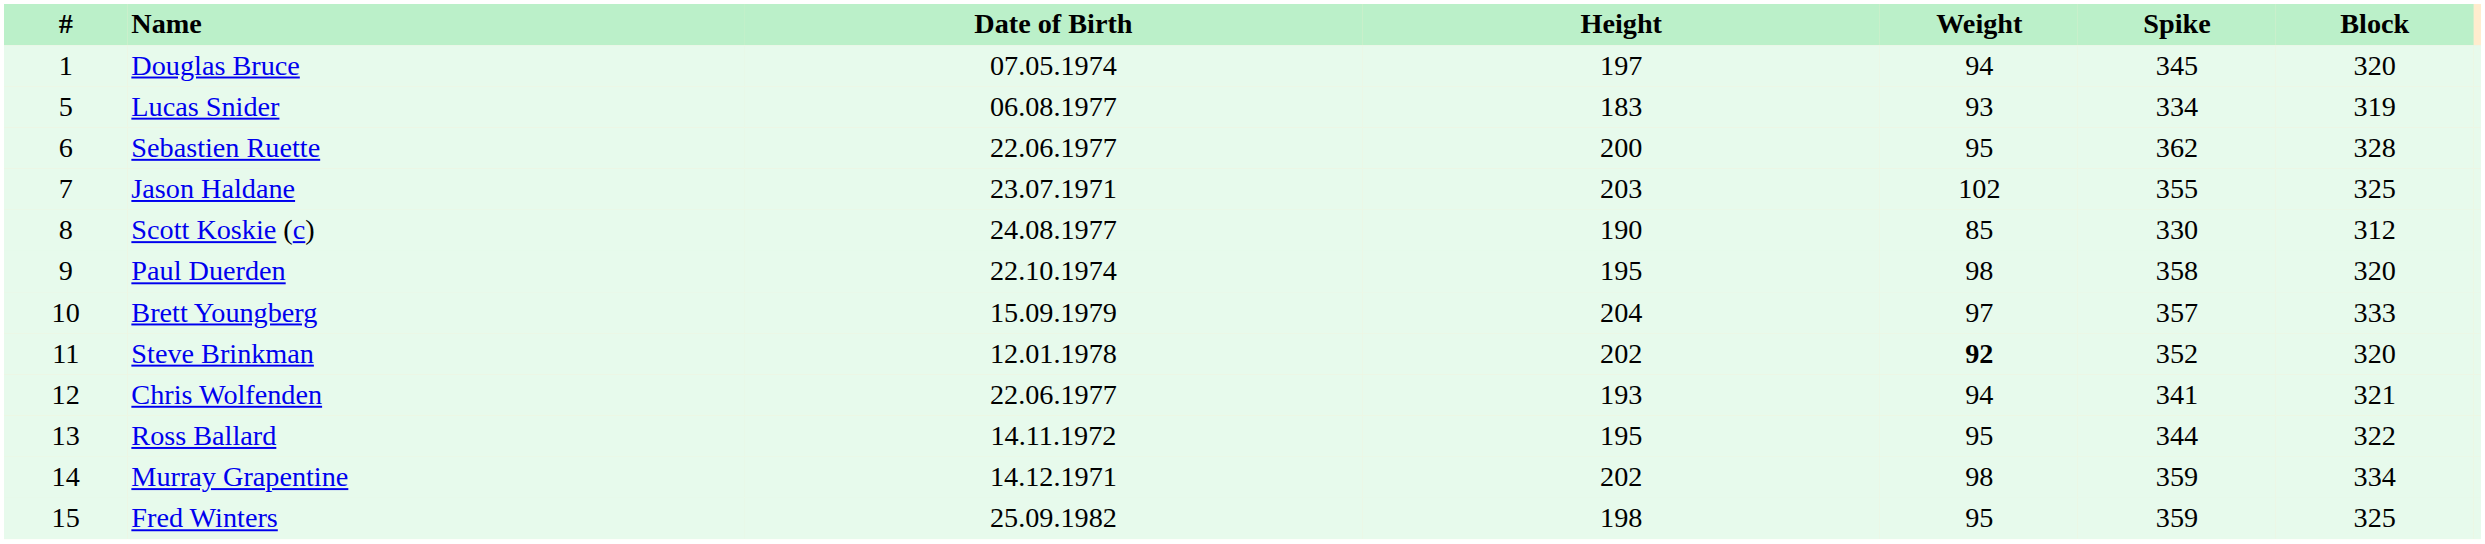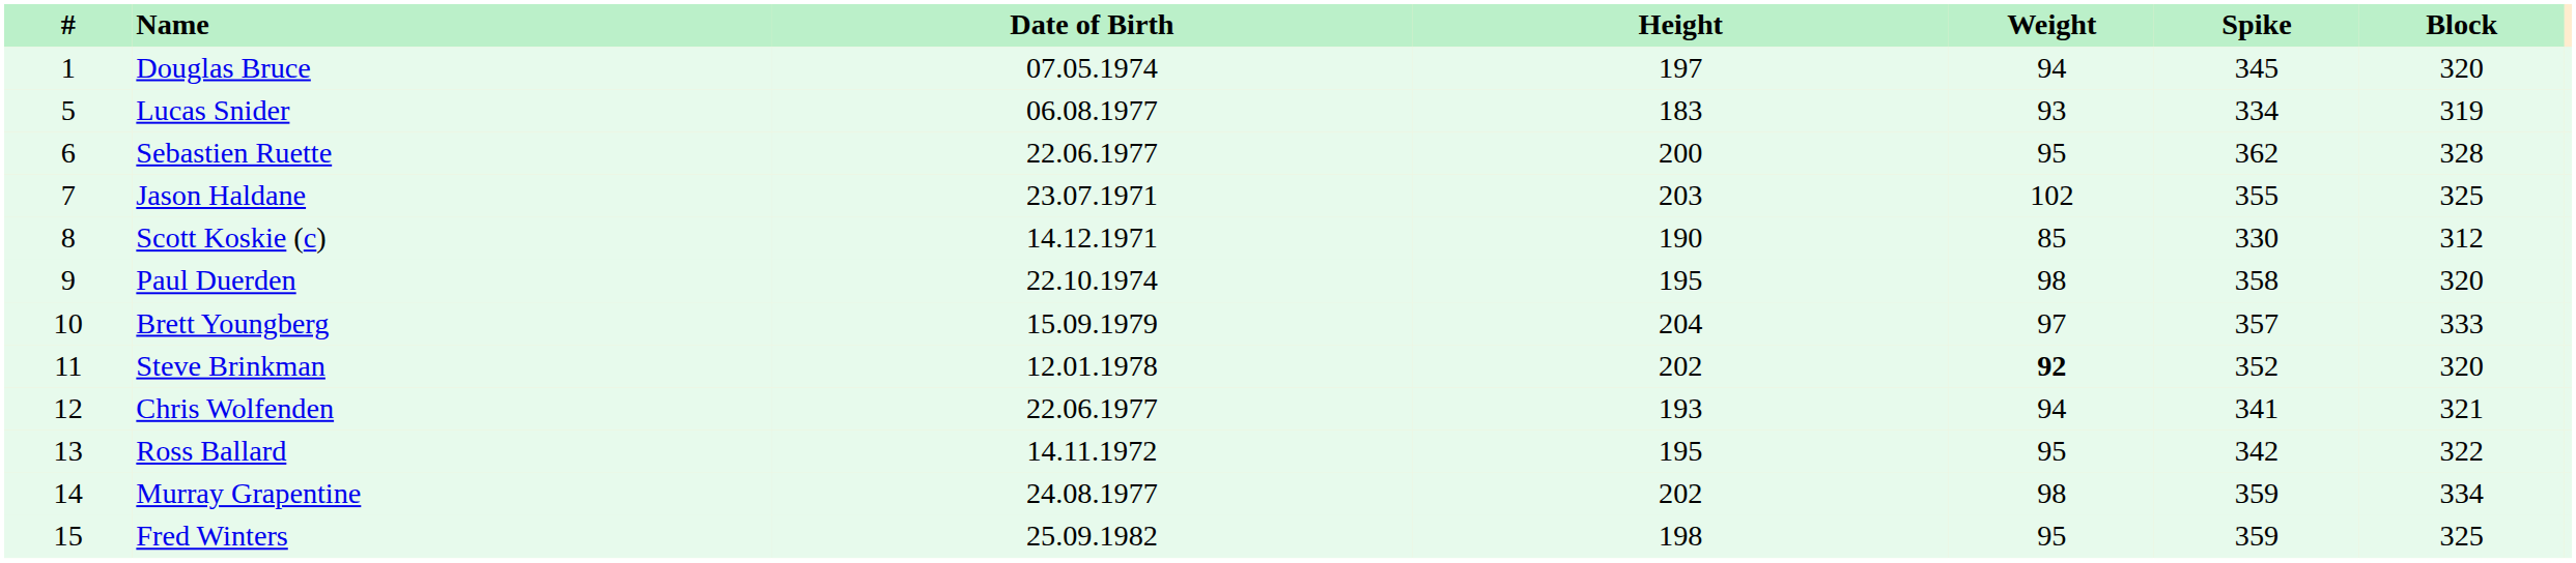Scott Koskie (c) | Date of Birth: 24.08.1977 -> 14.12.1971
Ross Ballard | Spike: 344 -> 342
Murray Grapentine | Date of Birth: 14.12.1971 -> 24.08.1977
